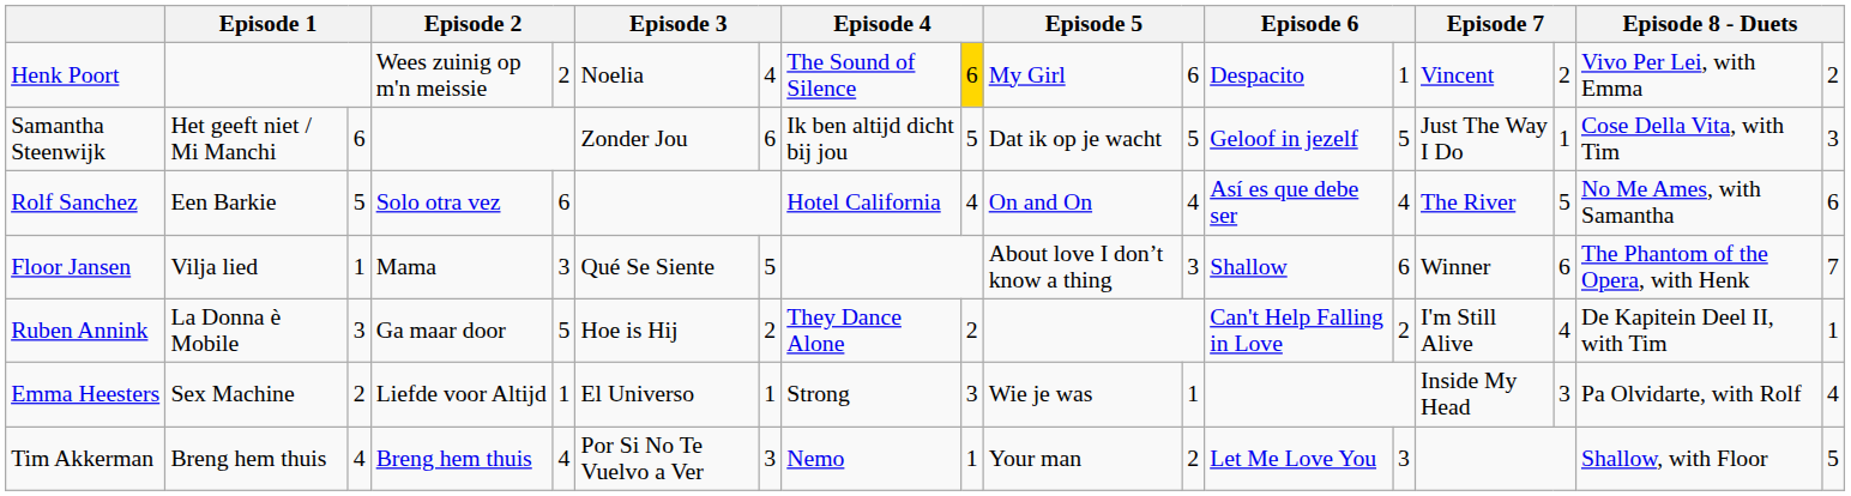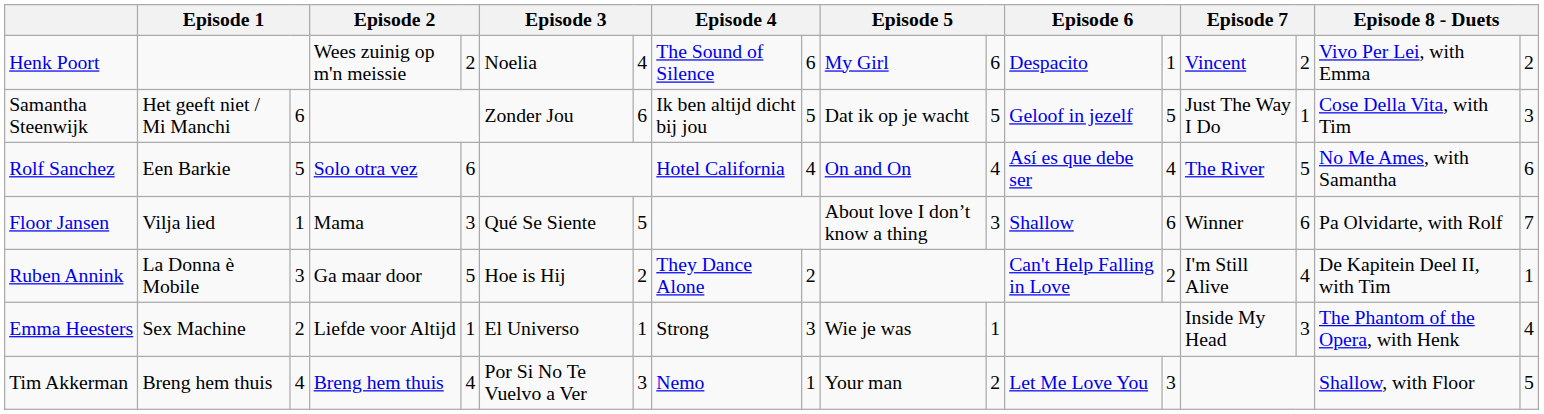Henk Poort | column 9: gold background -> no background
Floor Jansen | column 16: The Phantom of the Opera, with Henk -> Pa Olvidarte, with Rolf
Emma Heesters | column 16: Pa Olvidarte, with Rolf -> The Phantom of the Opera, with Henk
